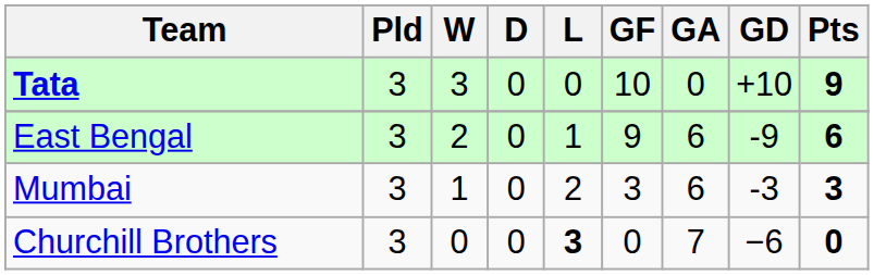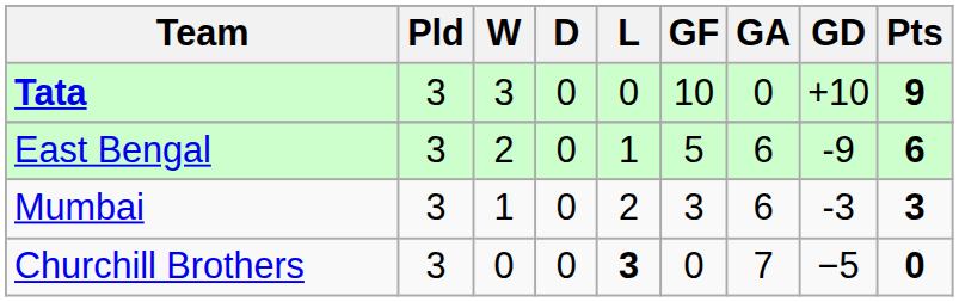East Bengal | GF: 9 -> 5
Churchill Brothers | GD: −6 -> −5
